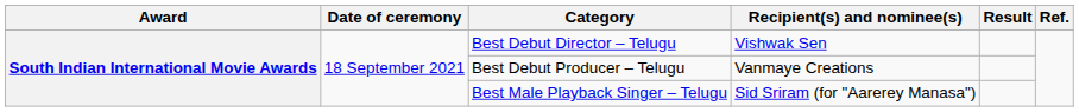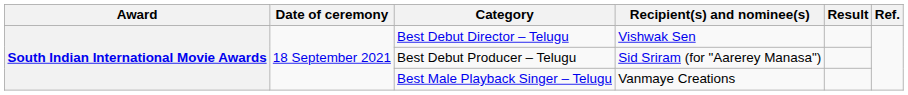Best Debut Producer – Telugu | Recipient(s) and nominee(s): Vanmaye Creations -> Sid Sriram (for "Aarerey Manasa")
Best Male Playback Singer – Telugu | Recipient(s) and nominee(s): Sid Sriram (for "Aarerey Manasa") -> Vanmaye Creations
